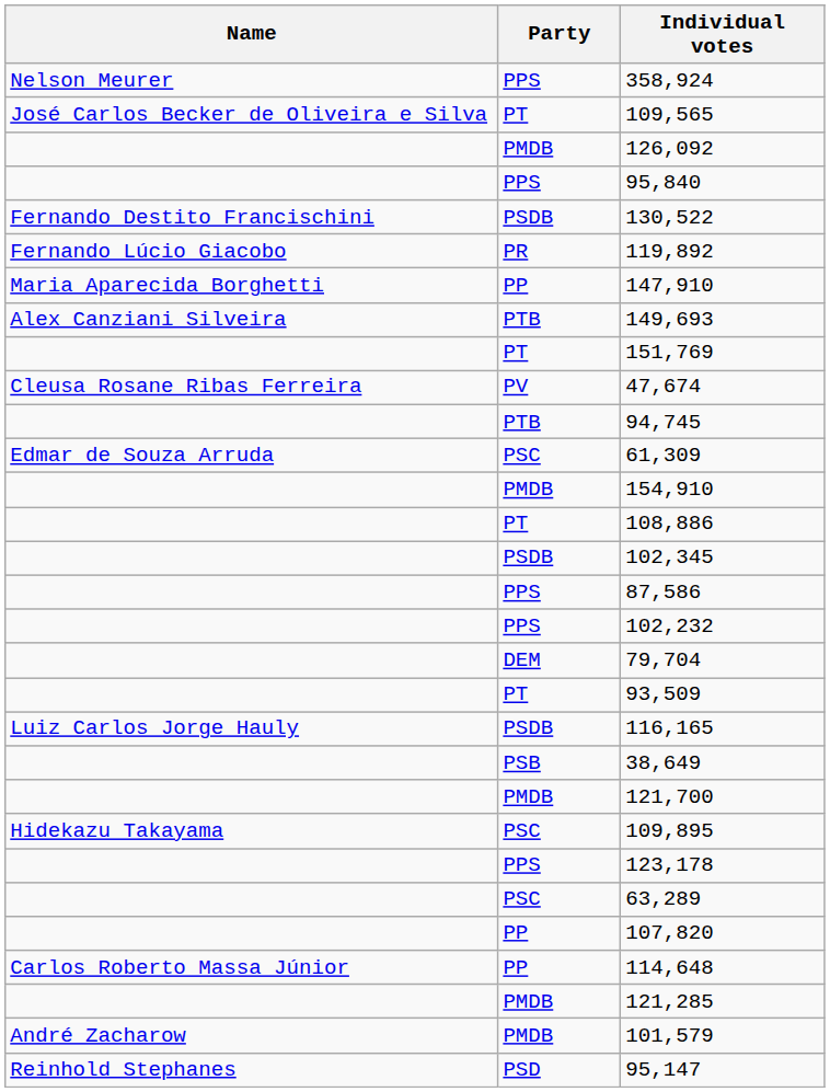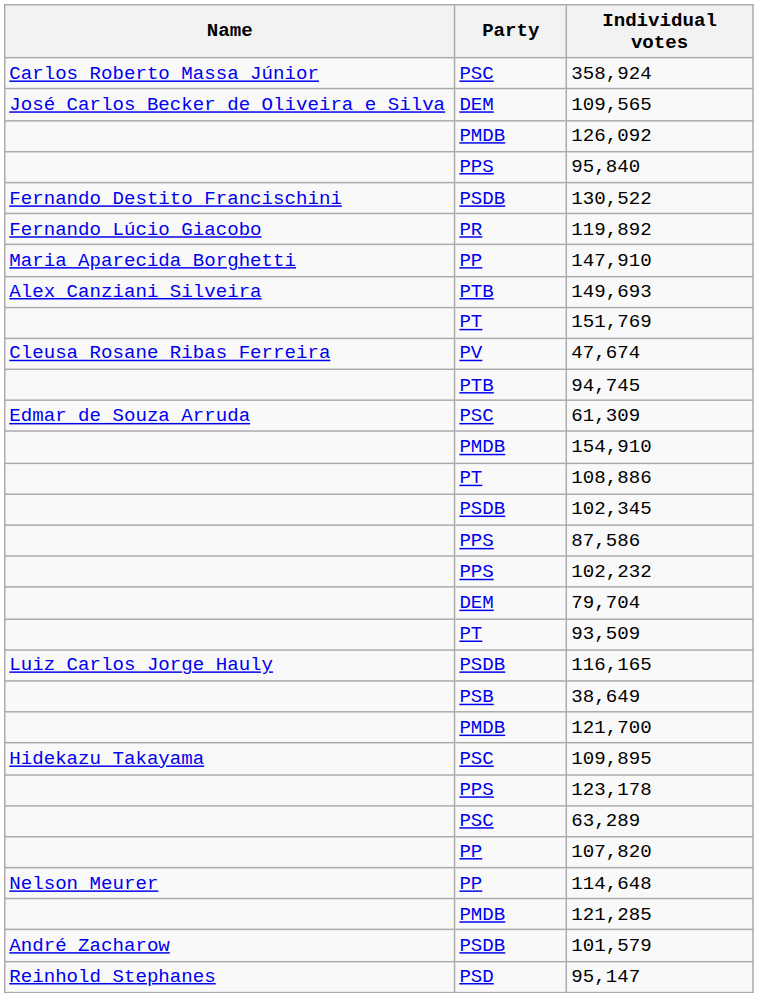358,924 | Name: Nelson Meurer -> Carlos Roberto Massa Júnior
358,924 | Party: PPS -> PSC
109,565 | Party: PT -> DEM
114,648 | Name: Carlos Roberto Massa Júnior -> Nelson Meurer
101,579 | Party: PMDB -> PSDB
